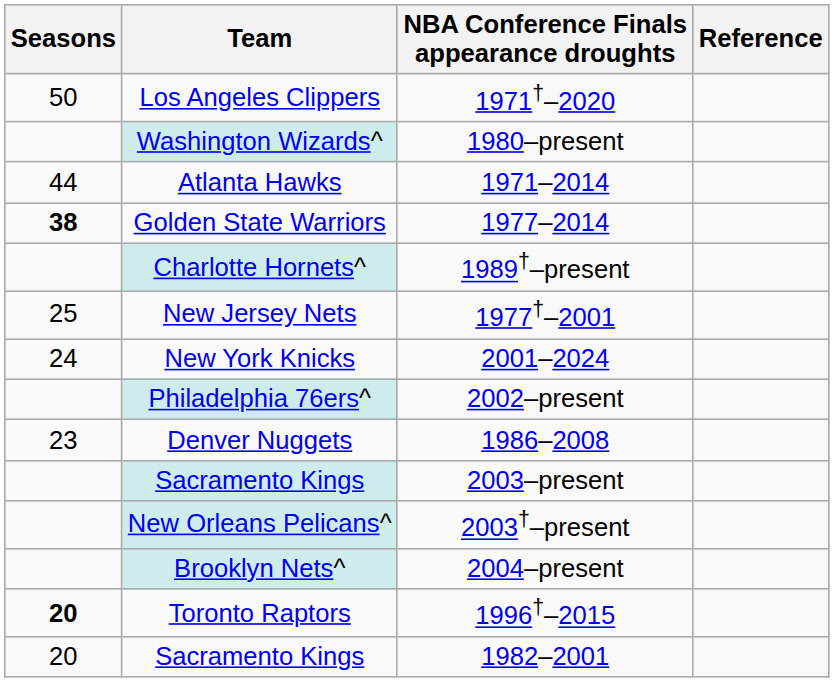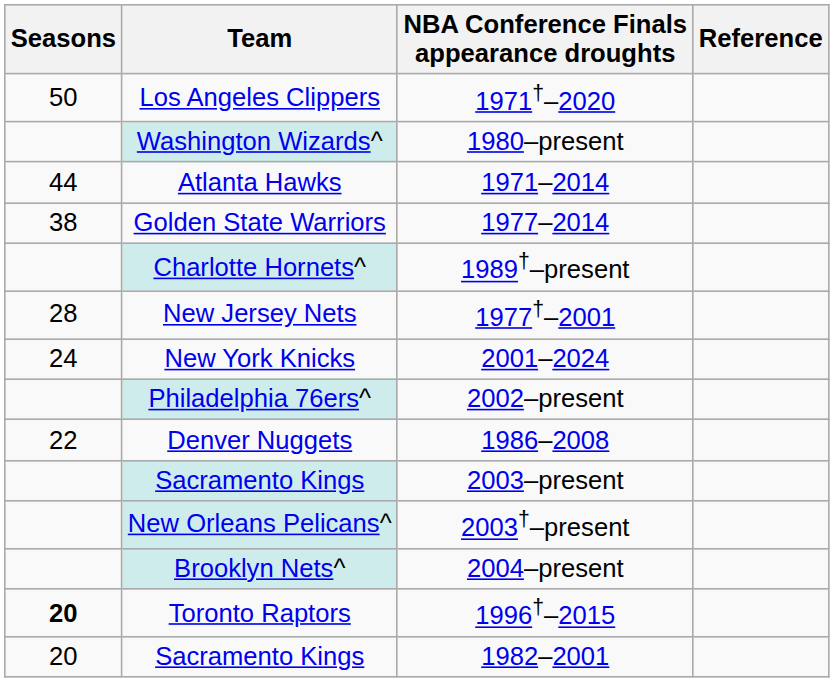Golden State Warriors | Seasons: bold -> normal
New Jersey Nets | Seasons: 25 -> 28
Denver Nuggets | Seasons: 23 -> 22
